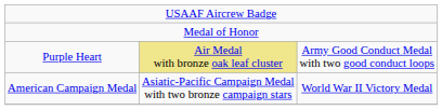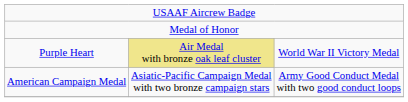Purple Heart | column 3: Army Good Conduct Medal with two good conduct loops -> World War II Victory Medal
American Campaign Medal | column 3: World War II Victory Medal -> Army Good Conduct Medal with two good conduct loops
